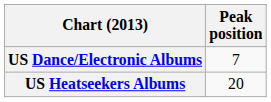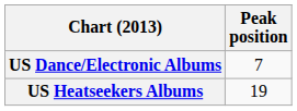US Heatseekers Albums | Peak position: 20 -> 19
